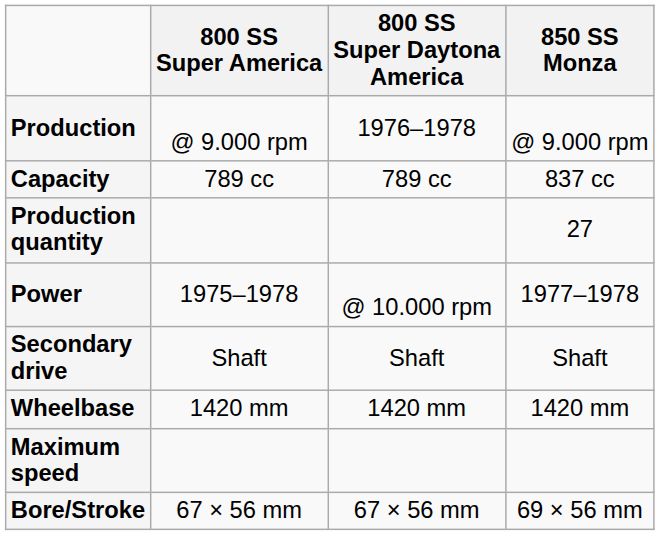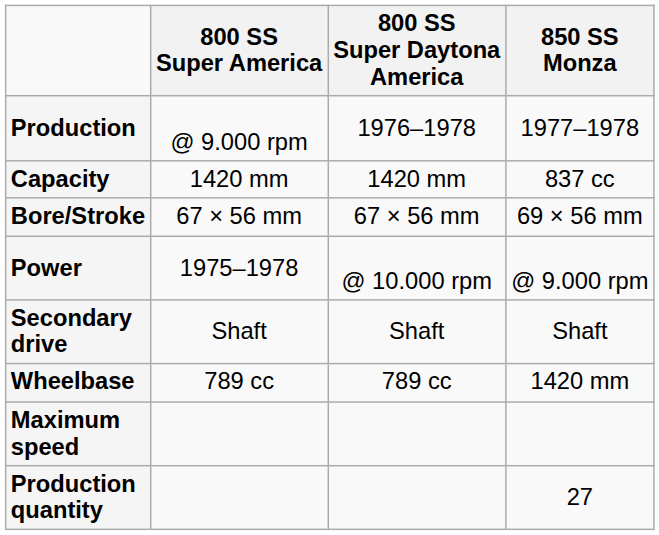Production | 850 SS Monza: @ 9.000 rpm -> 1977–1978
Capacity | 800 SS Super America: 789 cc -> 1420 mm
Capacity | 800 SS Super Daytona America: 789 cc -> 1420 mm
rows swapped: Bore/Stroke <-> Production quantity
Power | 850 SS Monza: 1977–1978 -> @ 9.000 rpm
Wheelbase | 800 SS Super America: 1420 mm -> 789 cc
Wheelbase | 800 SS Super Daytona America: 1420 mm -> 789 cc
